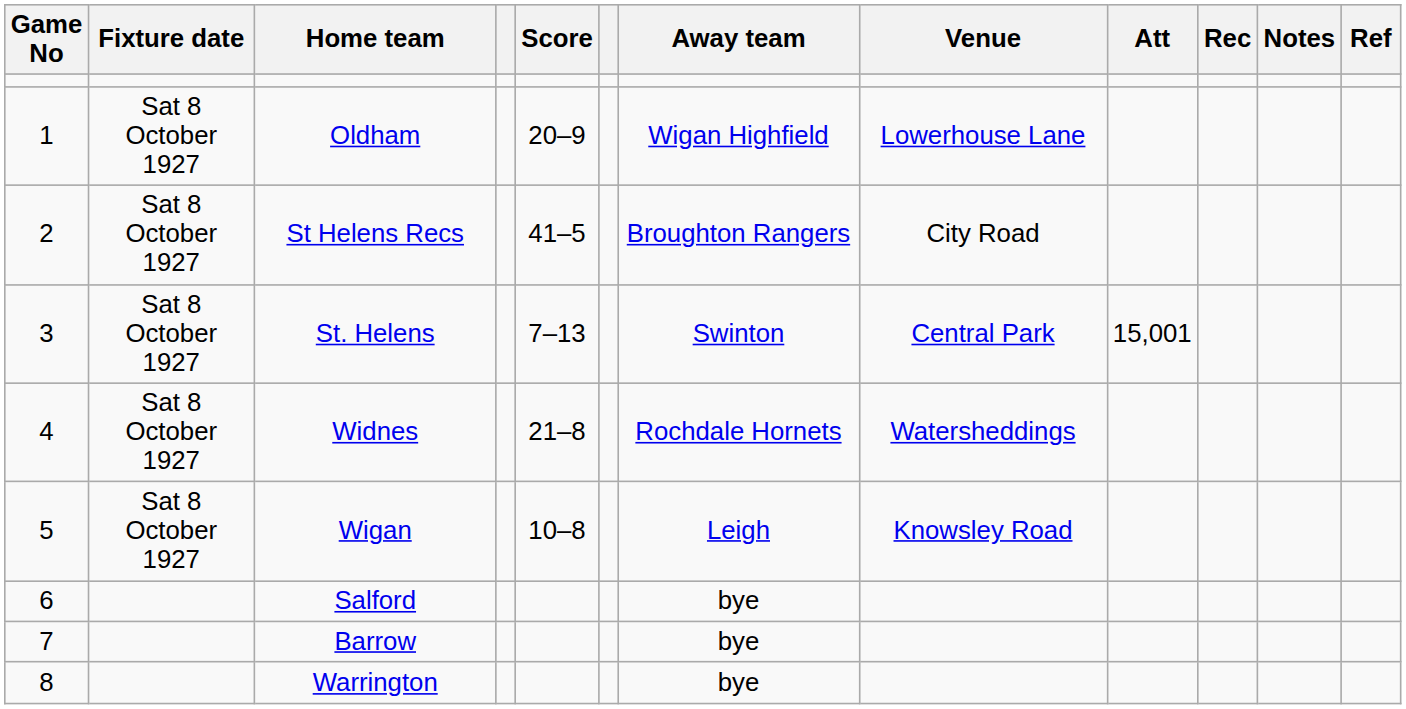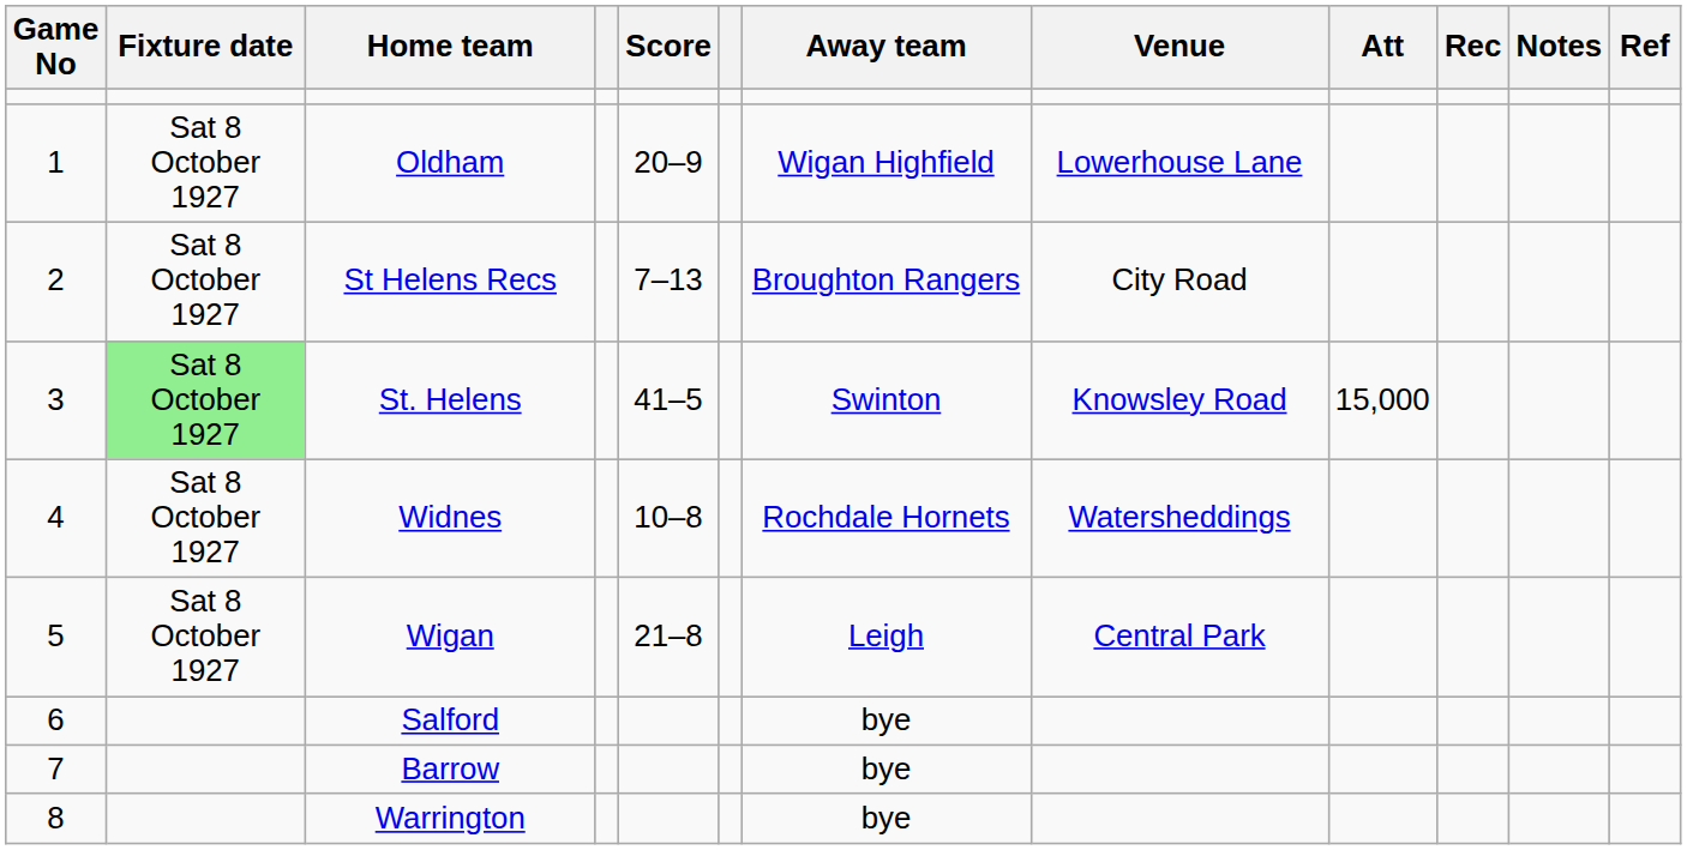St Helens Recs | Score: 41–5 -> 7–13
St. Helens | Fixture date: no background -> lightgreen background
St. Helens | Score: 7–13 -> 41–5
St. Helens | Venue: Central Park -> Knowsley Road
St. Helens | Att: 15,001 -> 15,000
Widnes | Score: 21–8 -> 10–8
Wigan | Score: 10–8 -> 21–8
Wigan | Venue: Knowsley Road -> Central Park
